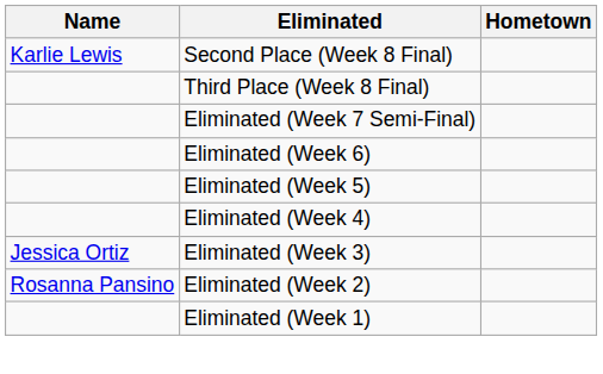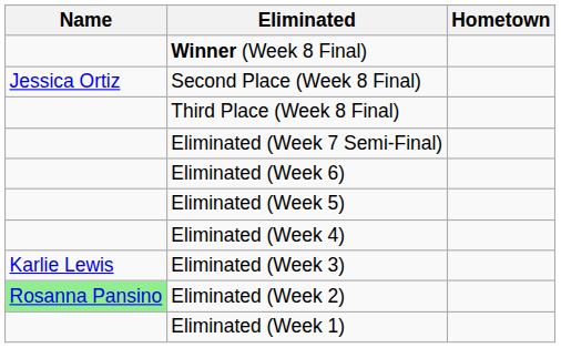+ row: Winner (Week 8 Final)
Second Place (Week 8 Final) | Name: Karlie Lewis -> Jessica Ortiz
Eliminated (Week 3) | Name: Jessica Ortiz -> Karlie Lewis
Eliminated (Week 2) | Name: no background -> lightgreen background
